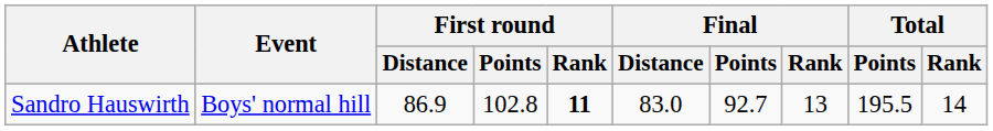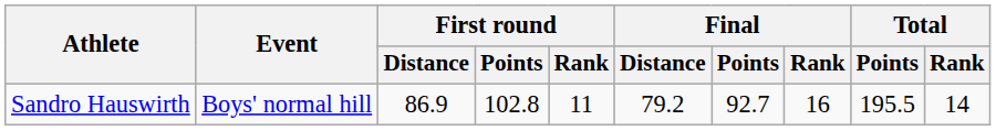Sandro Hauswirth | First round / Rank: bold -> normal
Sandro Hauswirth | Final / Distance: 83.0 -> 79.2
Sandro Hauswirth | Final / Rank: 13 -> 16
